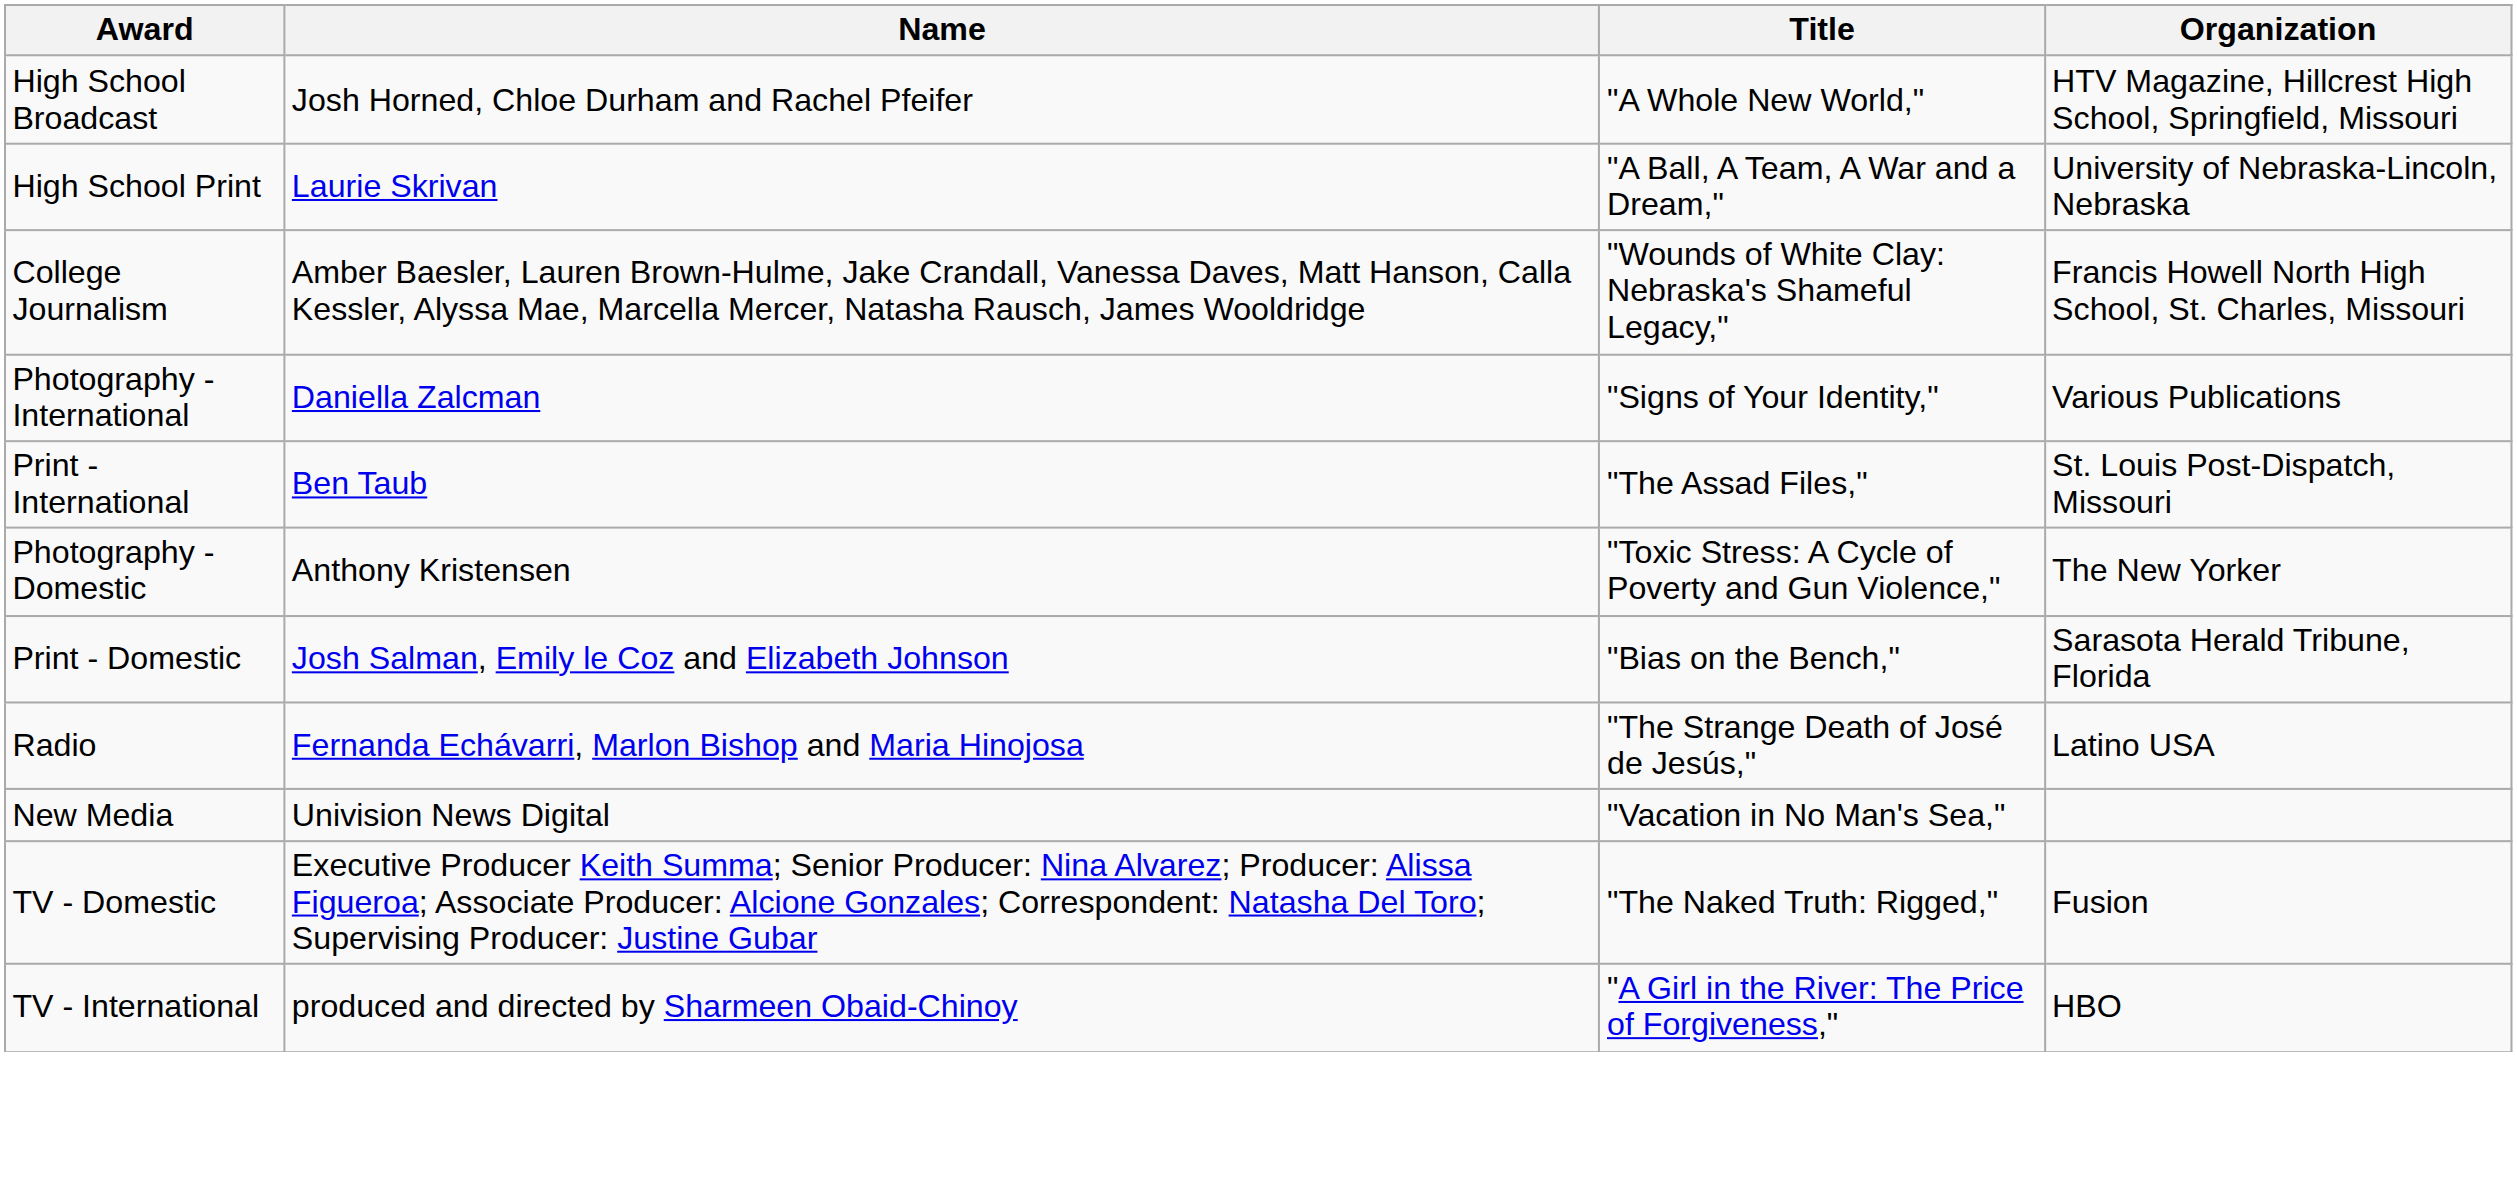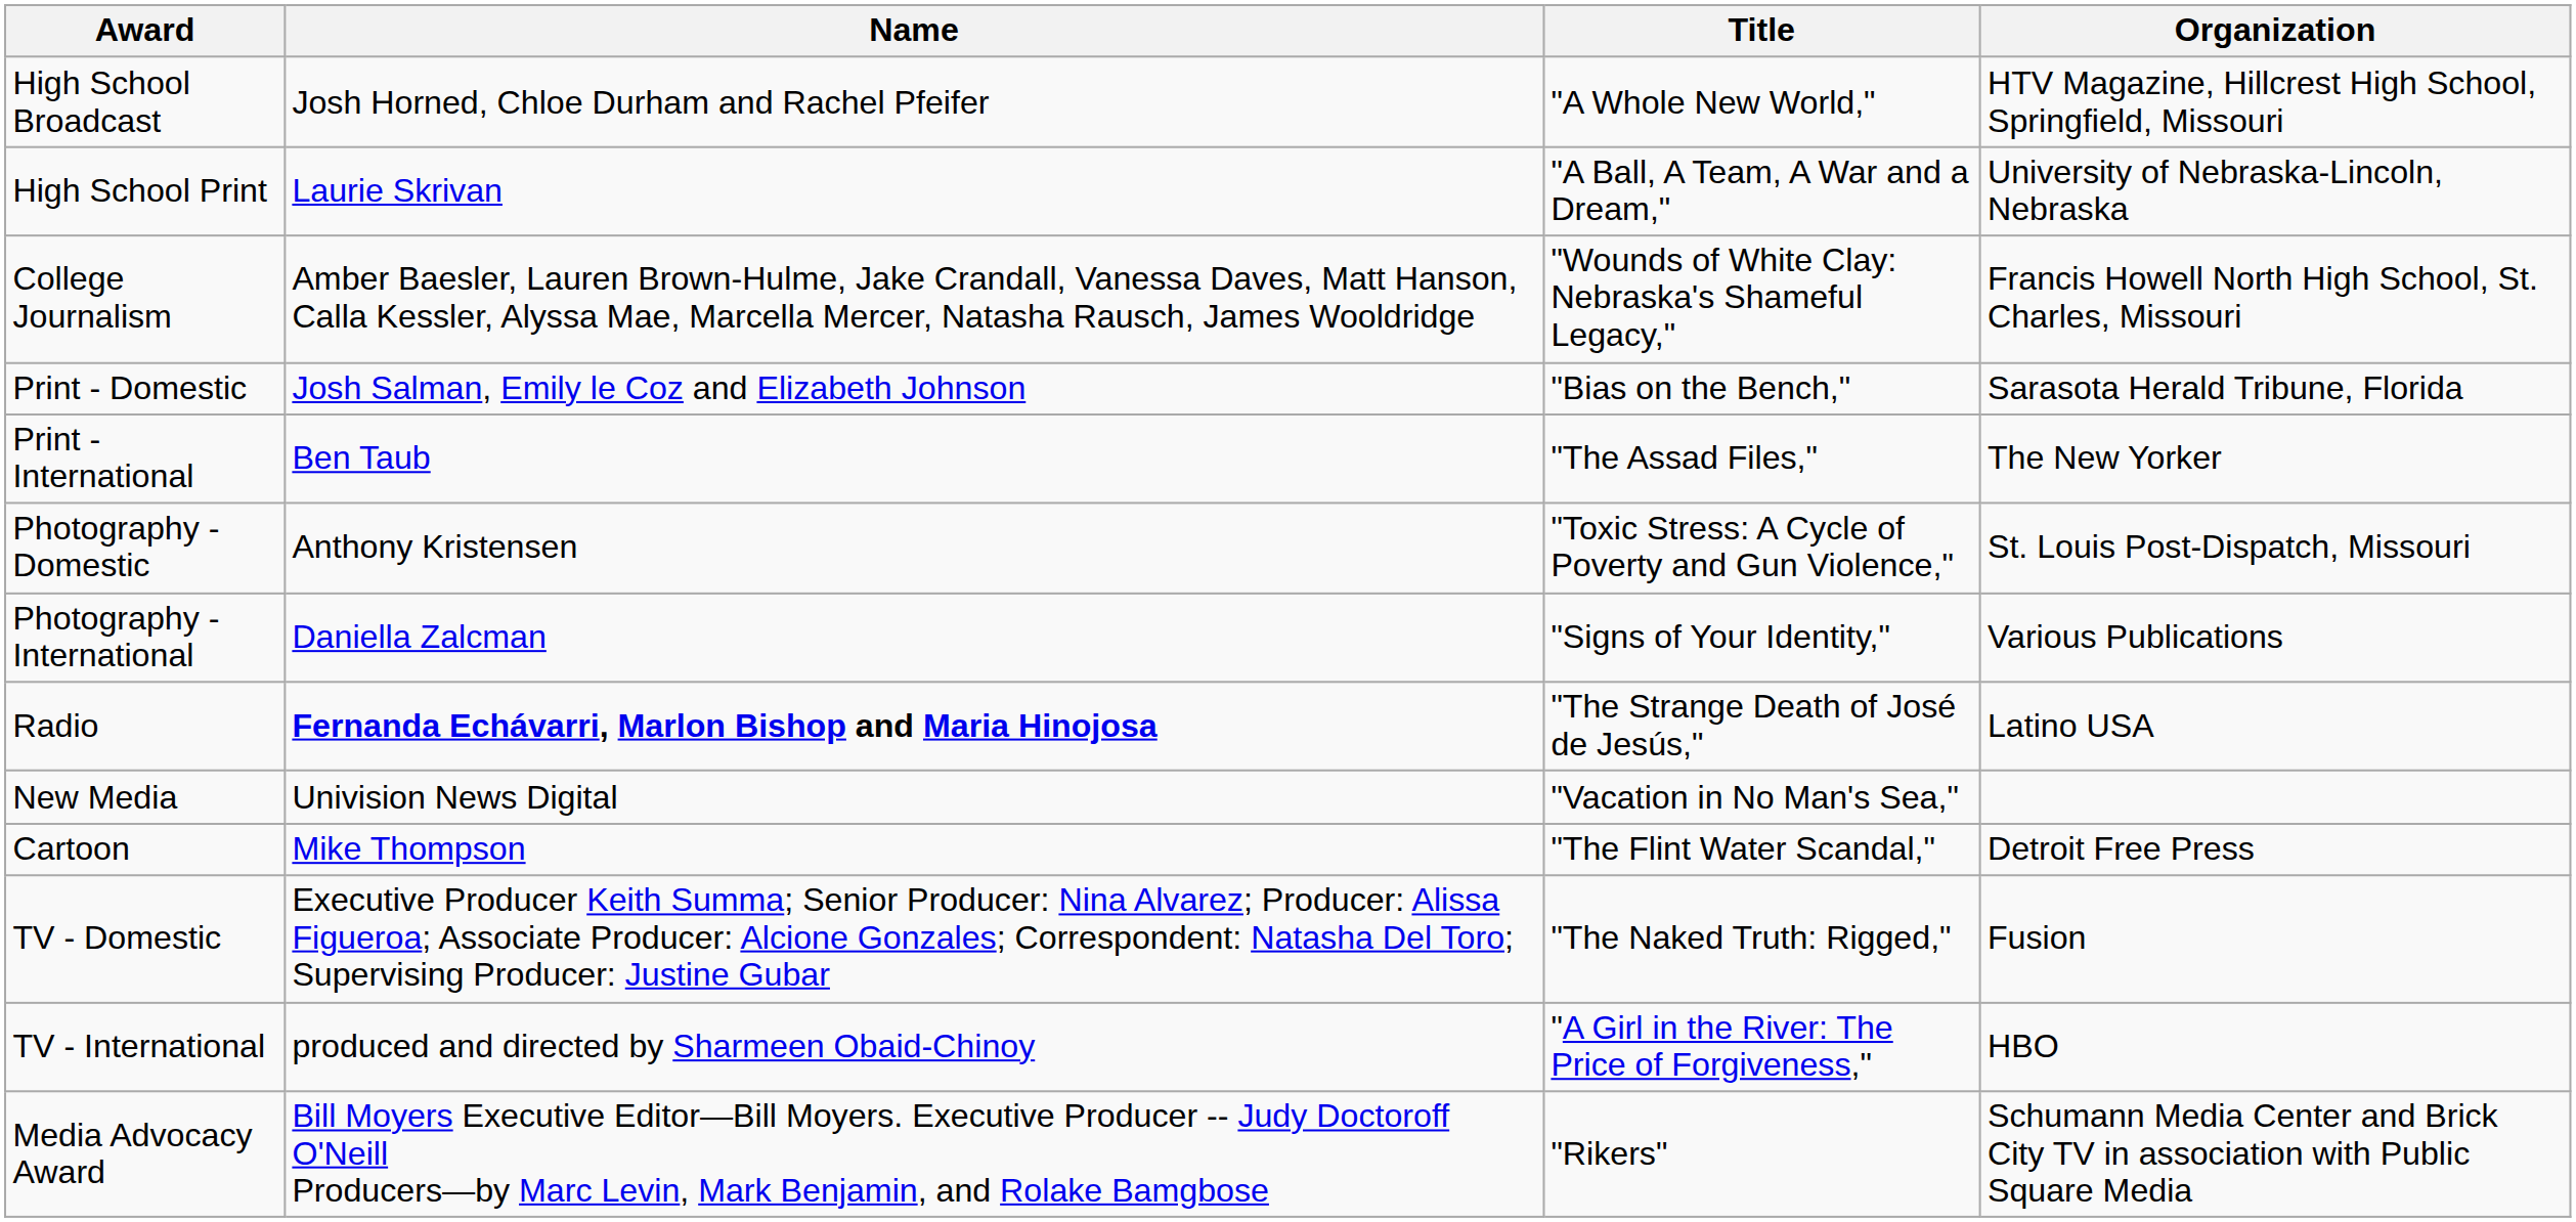rows swapped: Print - Domestic <-> Photography - International
Print - International | Organization: St. Louis Post-Dispatch, Missouri -> The New Yorker
Photography - Domestic | Organization: The New Yorker -> St. Louis Post-Dispatch, Missouri
Radio | Name: normal -> bold
+ row: Cartoon | Mike Thompson | "The Flint Water Scandal," | Detroit Free Press
+ row: Media Advocacy Award | Bill Moyers Executive Editor—Bill Moyers. Executive Producer -- Judy Doctoroff O'Neill Producers—by Marc Levin, Mark Benjamin, and Rolake Bamgbose | "Rikers" | Schumann Media Center and Brick City TV in association with Public Square Media
